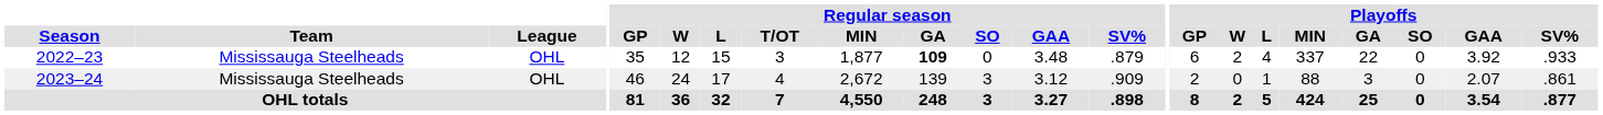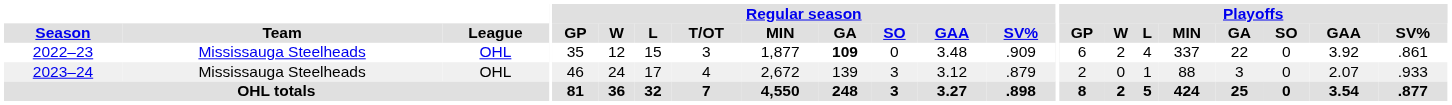2022–23 | Regular season / SV%: .879 -> .909
2022–23 | Playoffs / SV%: .933 -> .861
2023–24 | Regular season / SV%: .909 -> .879
2023–24 | Playoffs / SV%: .861 -> .933
